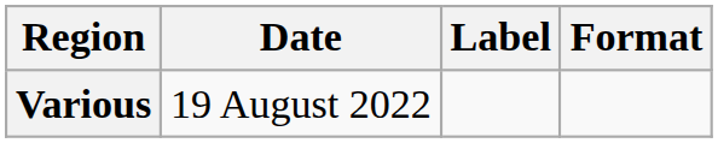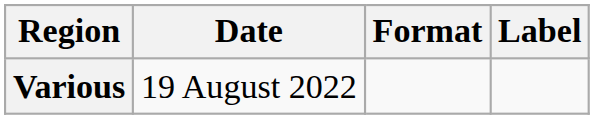columns swapped: Format <-> Label
